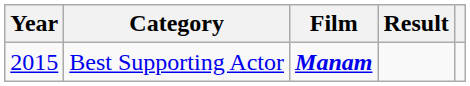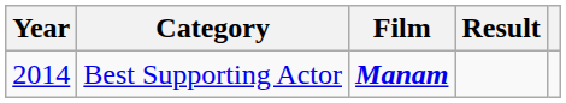Best Supporting Actor | Year: 2015 -> 2014
